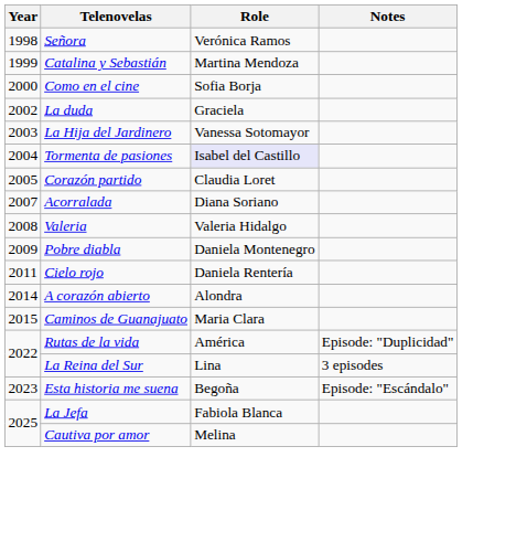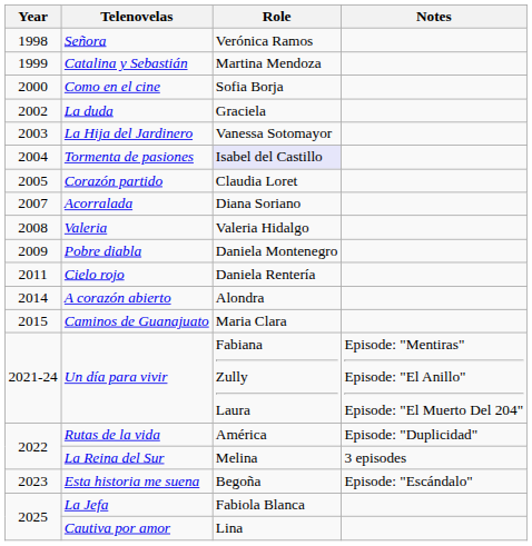+ row: 2021-24 | Un día para vivir | Fabiana Zully Laura | Episode: "Mentiras" Episode: "El Anillo" Episode: "El Muerto Del 204"
La Reina del Sur | Role: Lina -> Melina
Cautiva por amor | Role: Melina -> Lina
